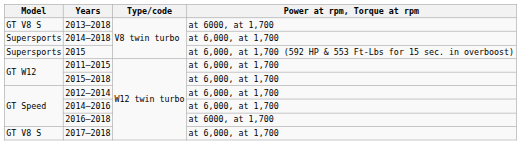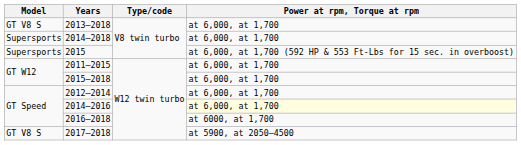2013–2018 | Power at rpm, Torque at rpm: at 6000, at 1,700 -> at 6,000, at 1,700
2014–2016 | Power at rpm, Torque at rpm: no background -> lightyellow background
2017–2018 | Power at rpm, Torque at rpm: at 6,000, at 1,700 -> at 5900, at 2050–4500
